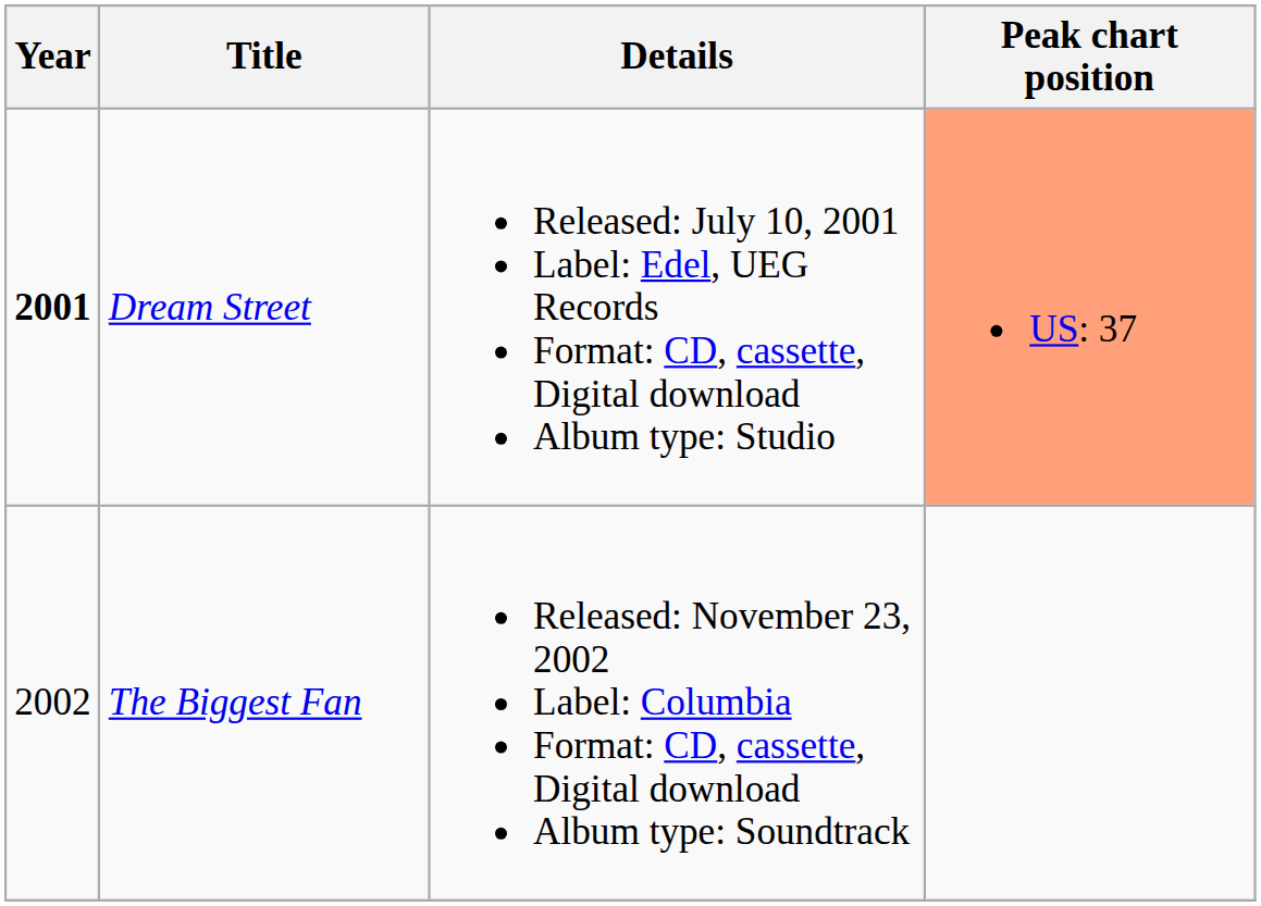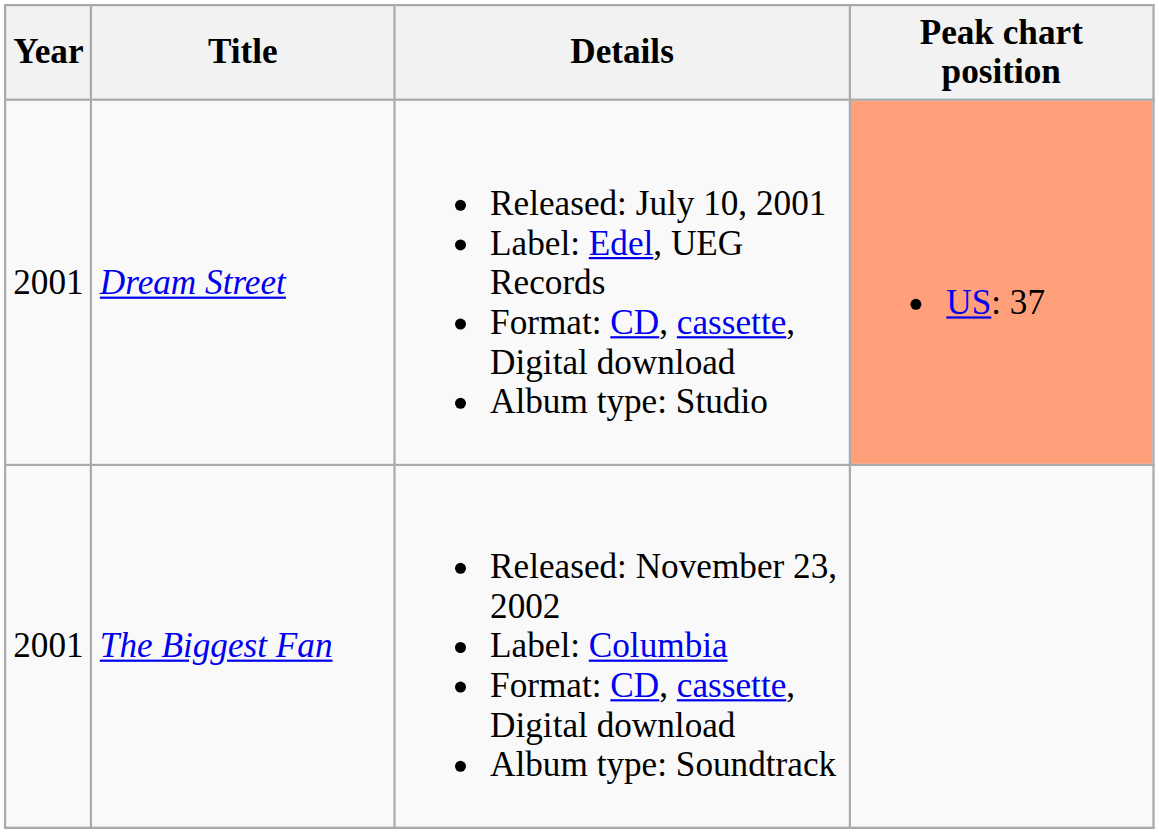Dream Street | Year: bold -> normal
The Biggest Fan | Year: 2002 -> 2001
